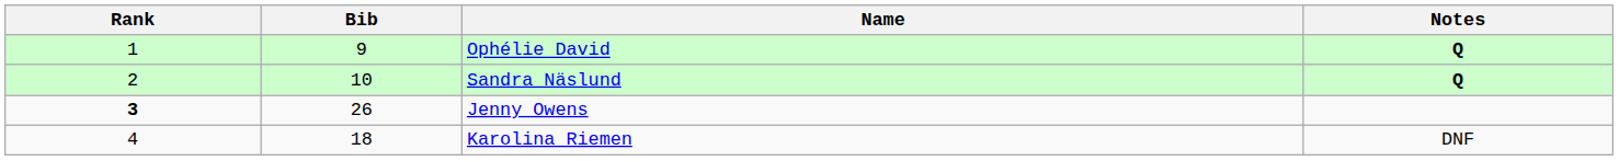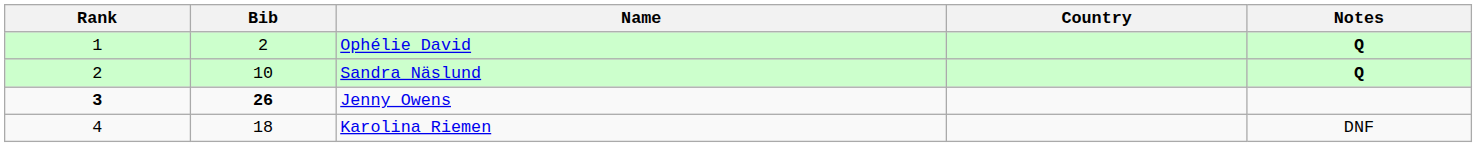+ column: Country
Ophélie David | Bib: 9 -> 2
Jenny Owens | Bib: normal -> bold
